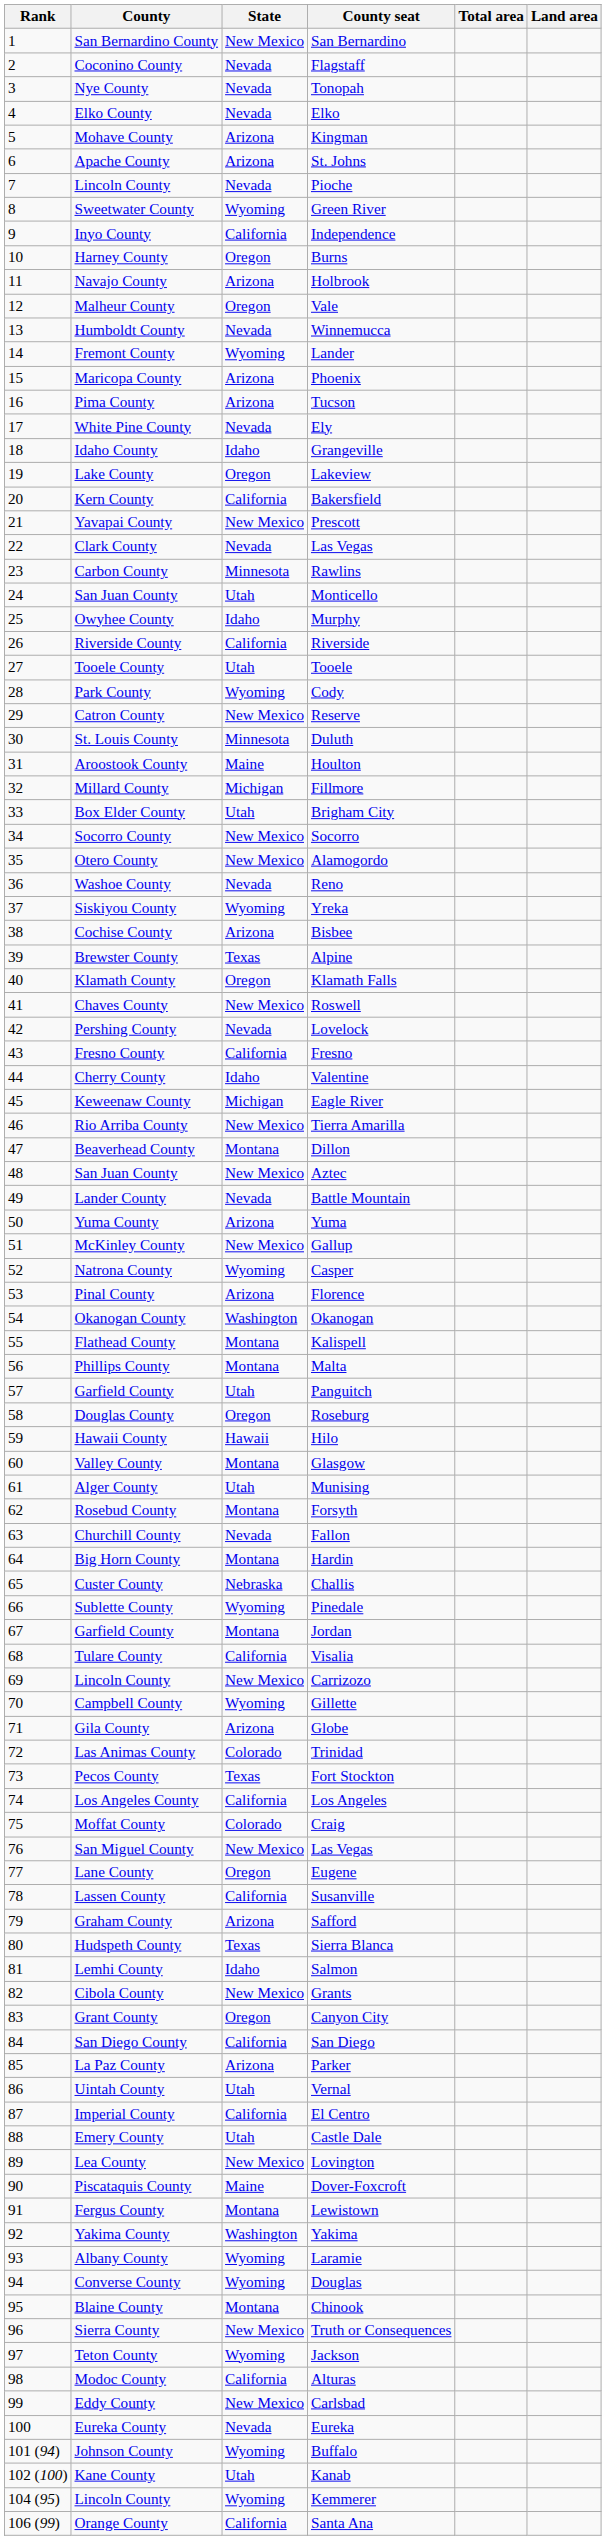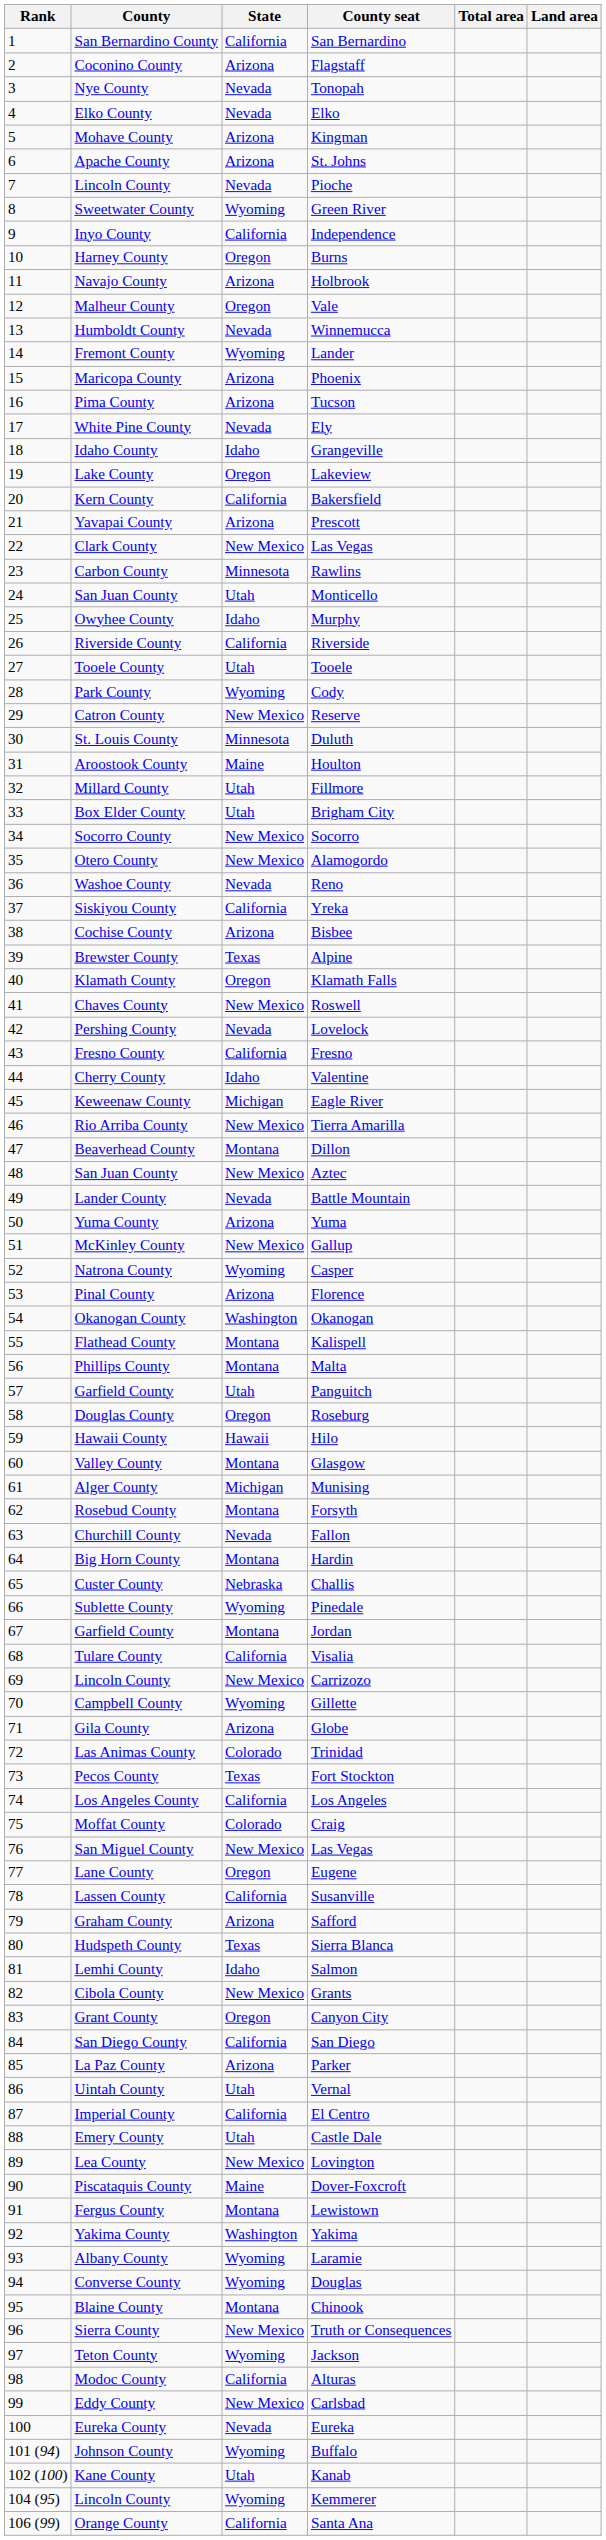San Bernardino | State: New Mexico -> California
Flagstaff | State: Nevada -> Arizona
Prescott | State: New Mexico -> Arizona
Clark County / Las Vegas | State: Nevada -> New Mexico
Fillmore | State: Michigan -> Utah
Yreka | State: Wyoming -> California
Munising | State: Utah -> Michigan
